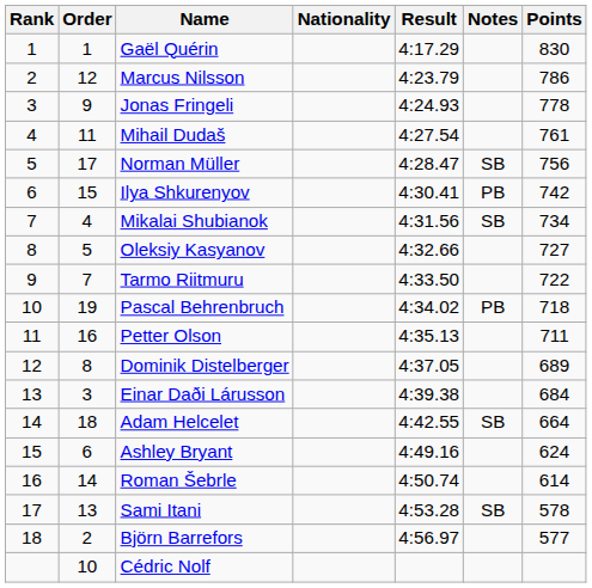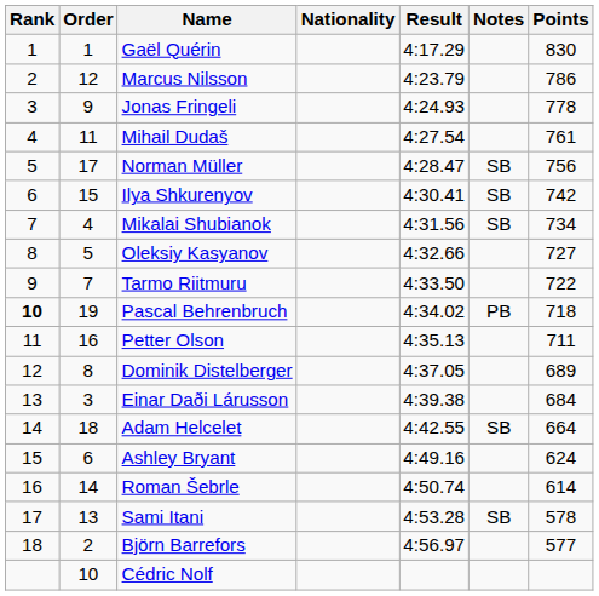Ilya Shkurenyov | Notes: PB -> SB
Pascal Behrenbruch | Rank: normal -> bold
